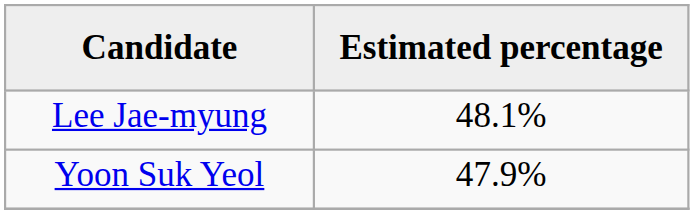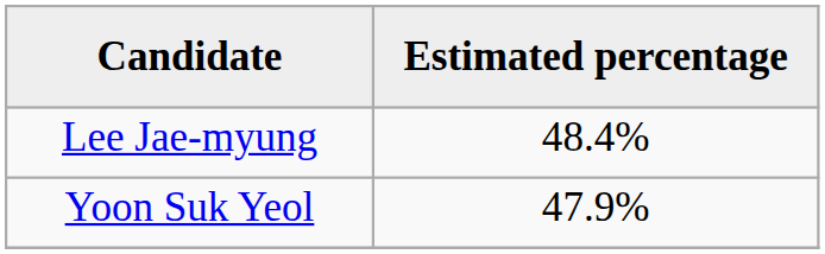Lee Jae-myung | Estimated percentage: 48.1% -> 48.4%
